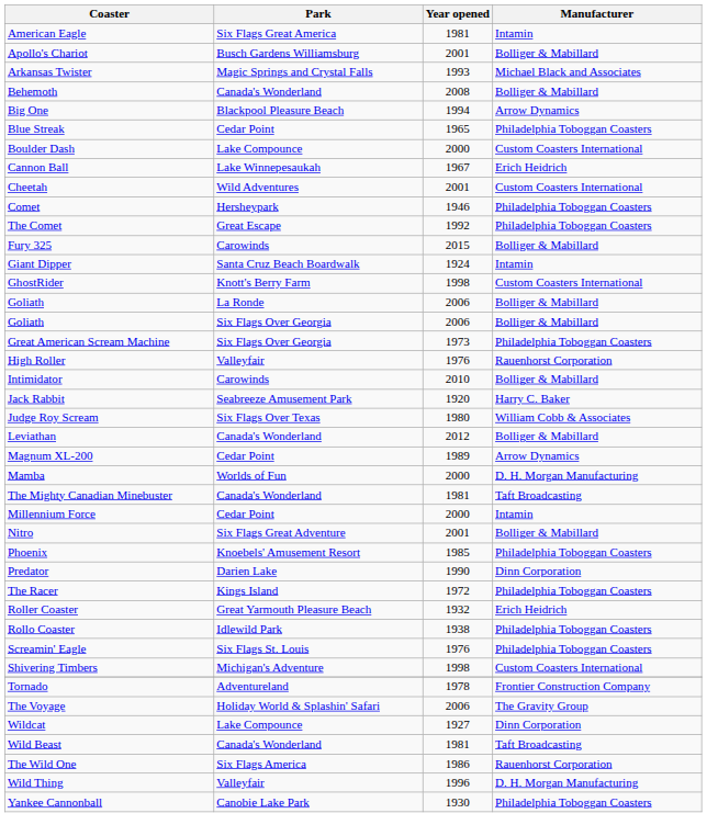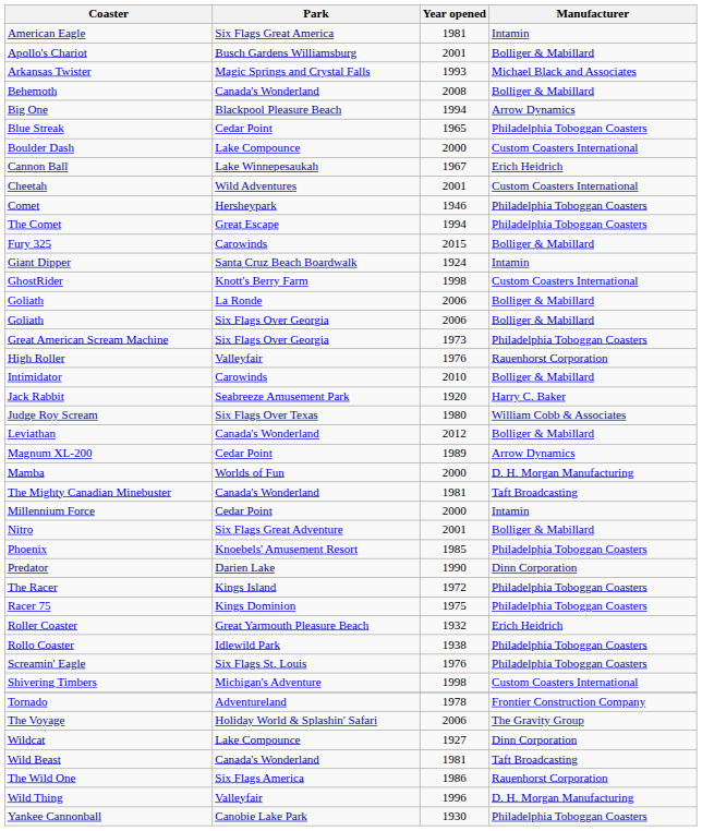The Comet | Year opened: 1992 -> 1994
+ row: Racer 75 | Kings Dominion | 1975 | Philadelphia Toboggan Coasters
